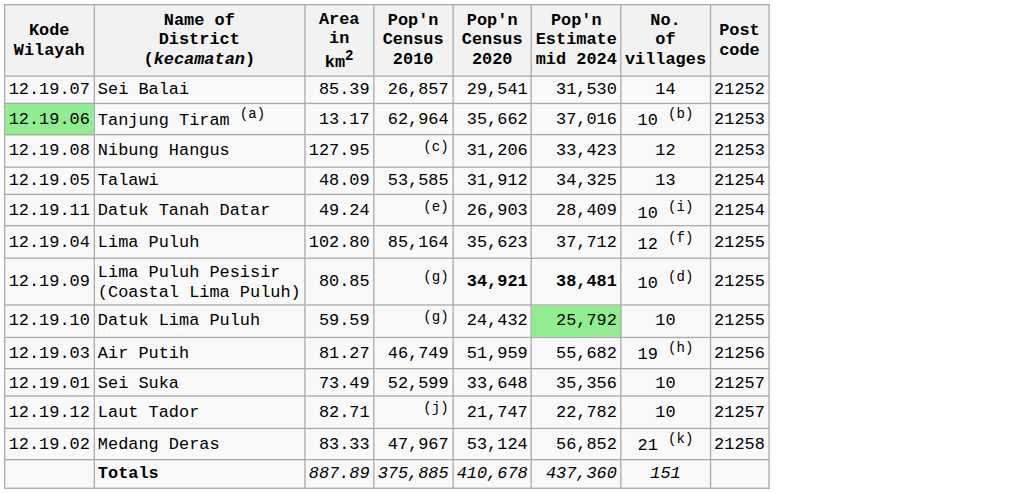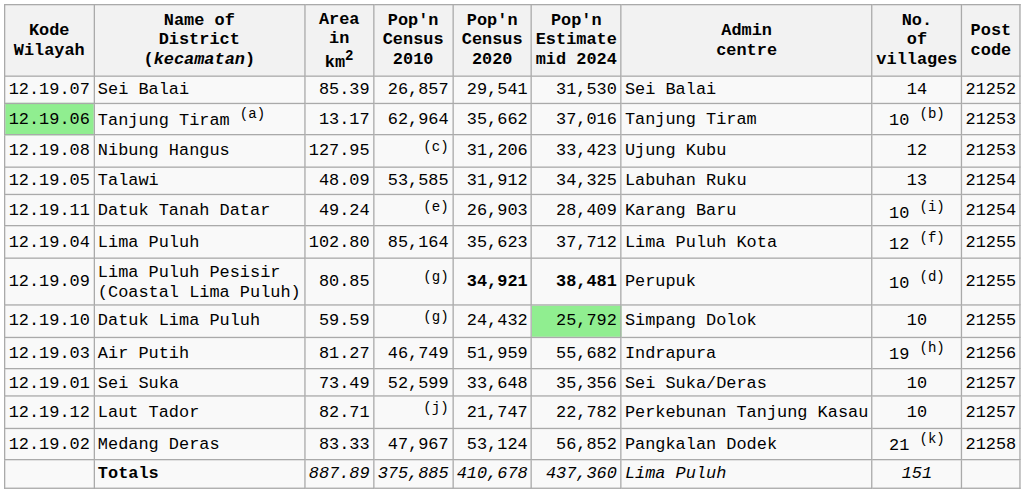+ column: Admin centre | Sei Balai | Tanjung Tiram | Ujung Kubu | Labuhan Ruku | Karang Baru | Lima Puluh Kota | Perupuk | Simpang Dolok | Indrapura | Sei Suka/Deras | Perkebunan Tanjung Kasau | Pangkalan Dodek | Lima Puluh
